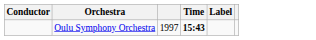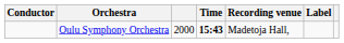+ column: Recording venue | Madetoja Hall,
Oulu Symphony Orchestra | column 3: 1997 -> 2000
